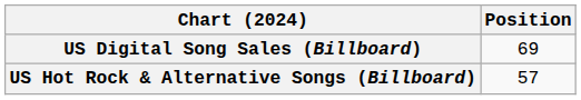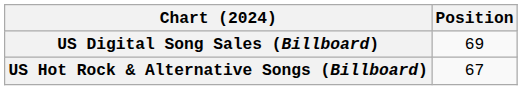US Hot Rock & Alternative Songs (Billboard) | Position: 57 -> 67
